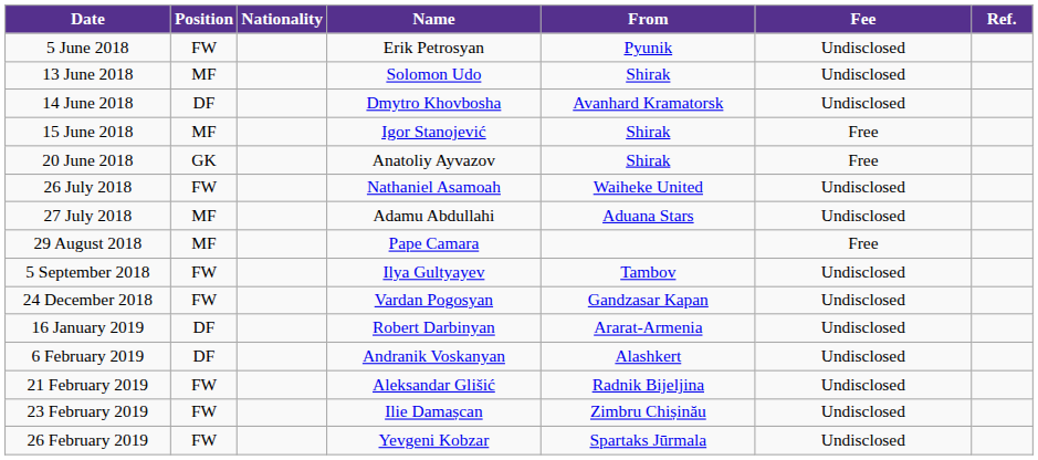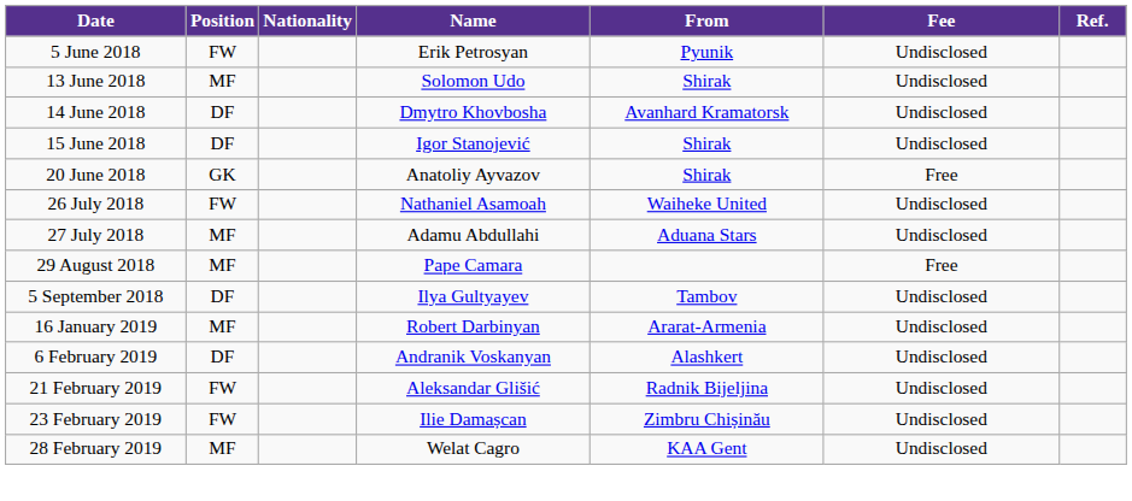15 June 2018 | Position: MF -> DF
15 June 2018 | Fee: Free -> Undisclosed
5 September 2018 | Position: FW -> DF
- row: 24 December 2018 | FW | Vardan Pogosyan | Gandzasar Kapan | Undisclosed
16 January 2019 | Position: DF -> MF
- row: 26 February 2019 | FW | Yevgeni Kobzar | Spartaks Jūrmala | Undisclosed
+ row: 28 February 2019 | MF | Welat Cagro | KAA Gent | Undisclosed
